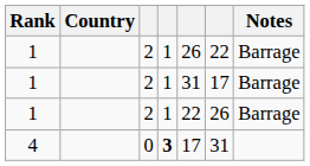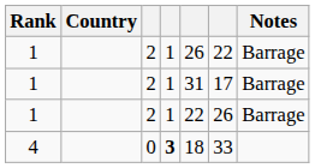4 | column 5: 17 -> 18
4 | column 6: 31 -> 33
